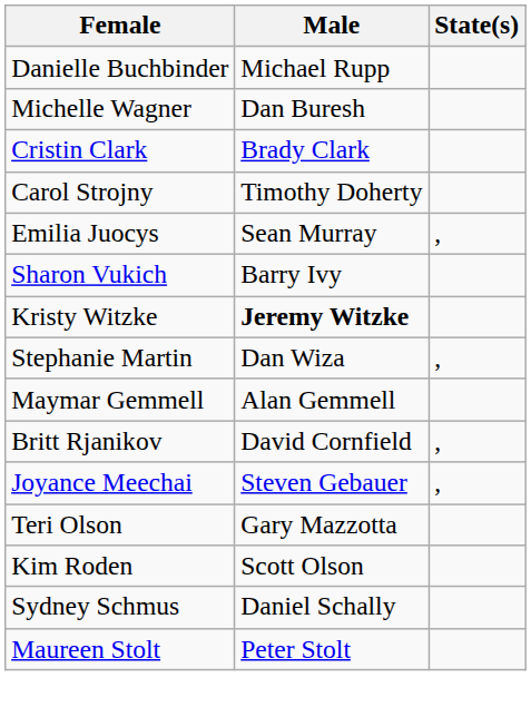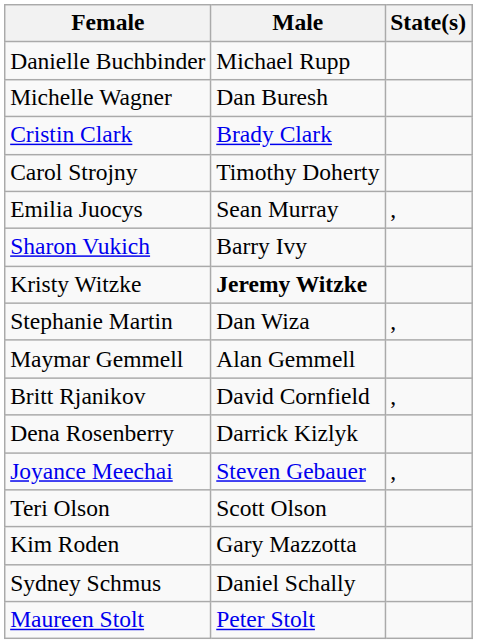+ row: Dena Rosenberry | Darrick Kizlyk
Teri Olson | Male: Gary Mazzotta -> Scott Olson
Kim Roden | Male: Scott Olson -> Gary Mazzotta
